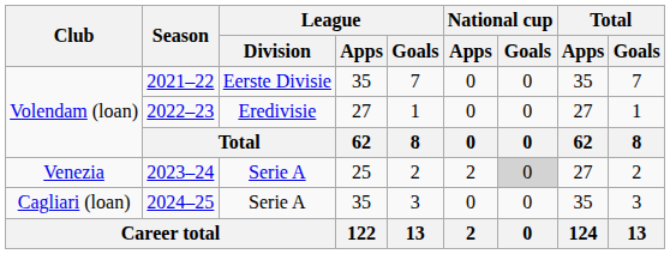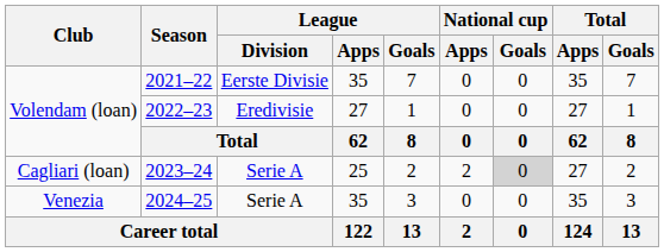2023–24 | Club: Venezia -> Cagliari (loan)
2024–25 | Club: Cagliari (loan) -> Venezia
